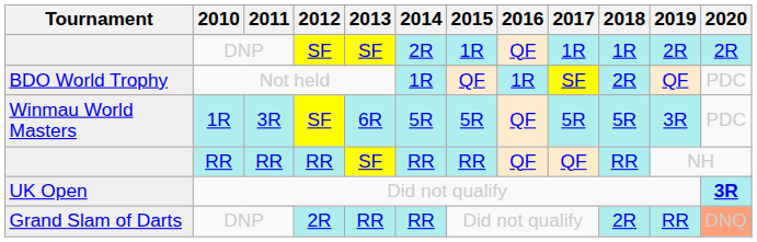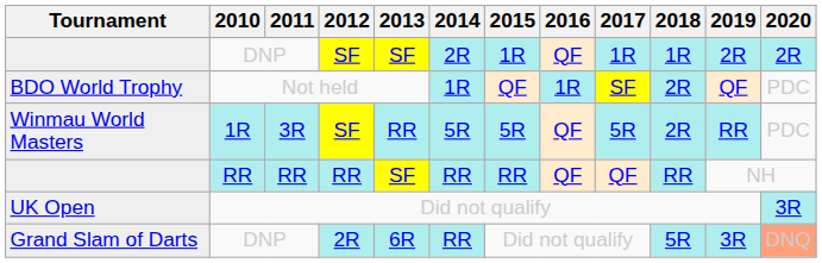Winmau World Masters | 2013: 6R -> RR
Winmau World Masters | 2018: 5R -> 2R
Winmau World Masters | 2019: 3R -> RR
UK Open | 2020: bold -> normal
Grand Slam of Darts | 2013: RR -> 6R
Grand Slam of Darts | 2018: 2R -> 5R
Grand Slam of Darts | 2019: RR -> 3R
